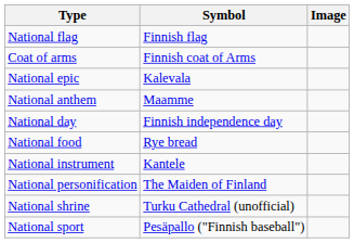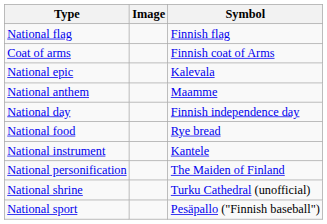columns swapped: Symbol <-> Image
